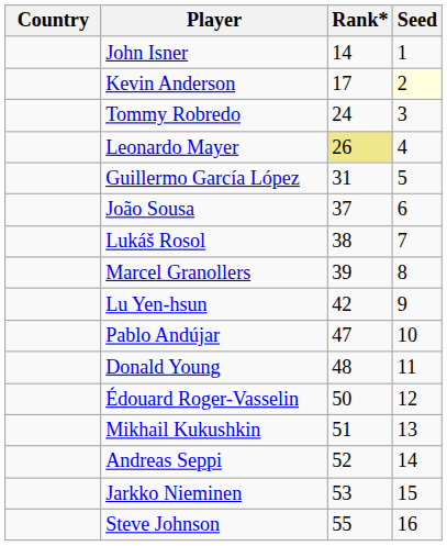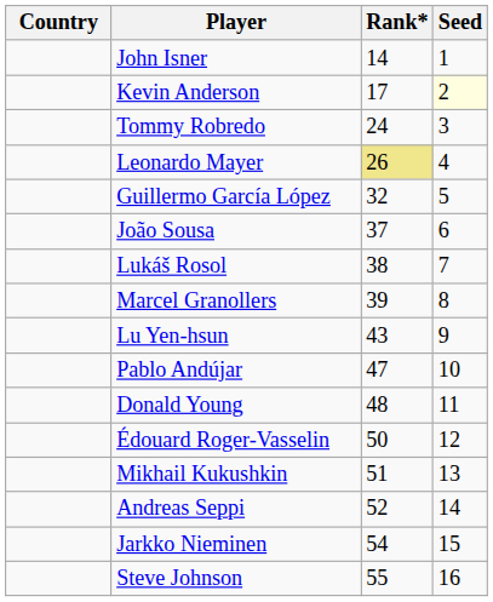Guillermo García López | Rank*: 31 -> 32
Lu Yen-hsun | Rank*: 42 -> 43
Jarkko Nieminen | Rank*: 53 -> 54
